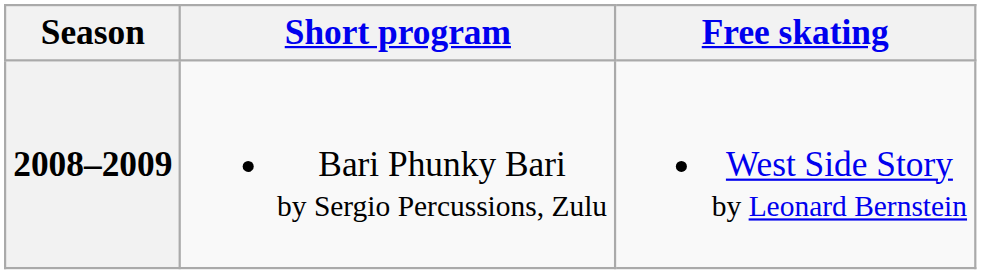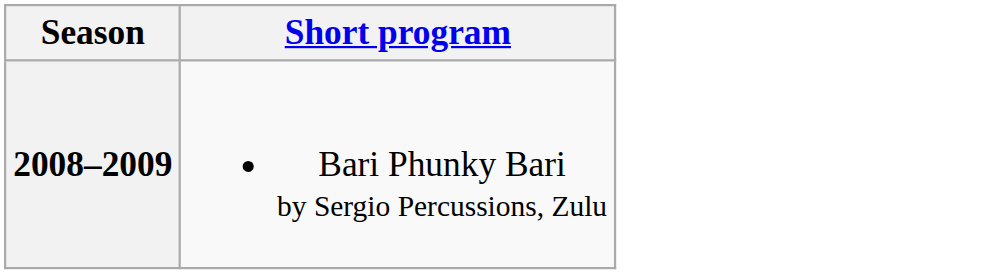- column: Free skating | West Side Story by Leonard Bernstein
